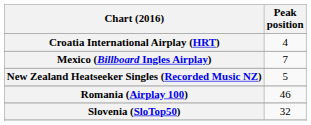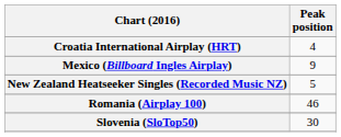Mexico (Billboard Ingles Airplay) | Peak position: 7 -> 9
Slovenia (SloTop50) | Peak position: 32 -> 30
